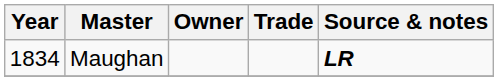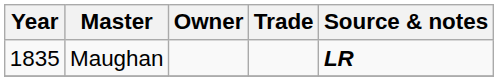Maughan | Year: 1834 -> 1835
